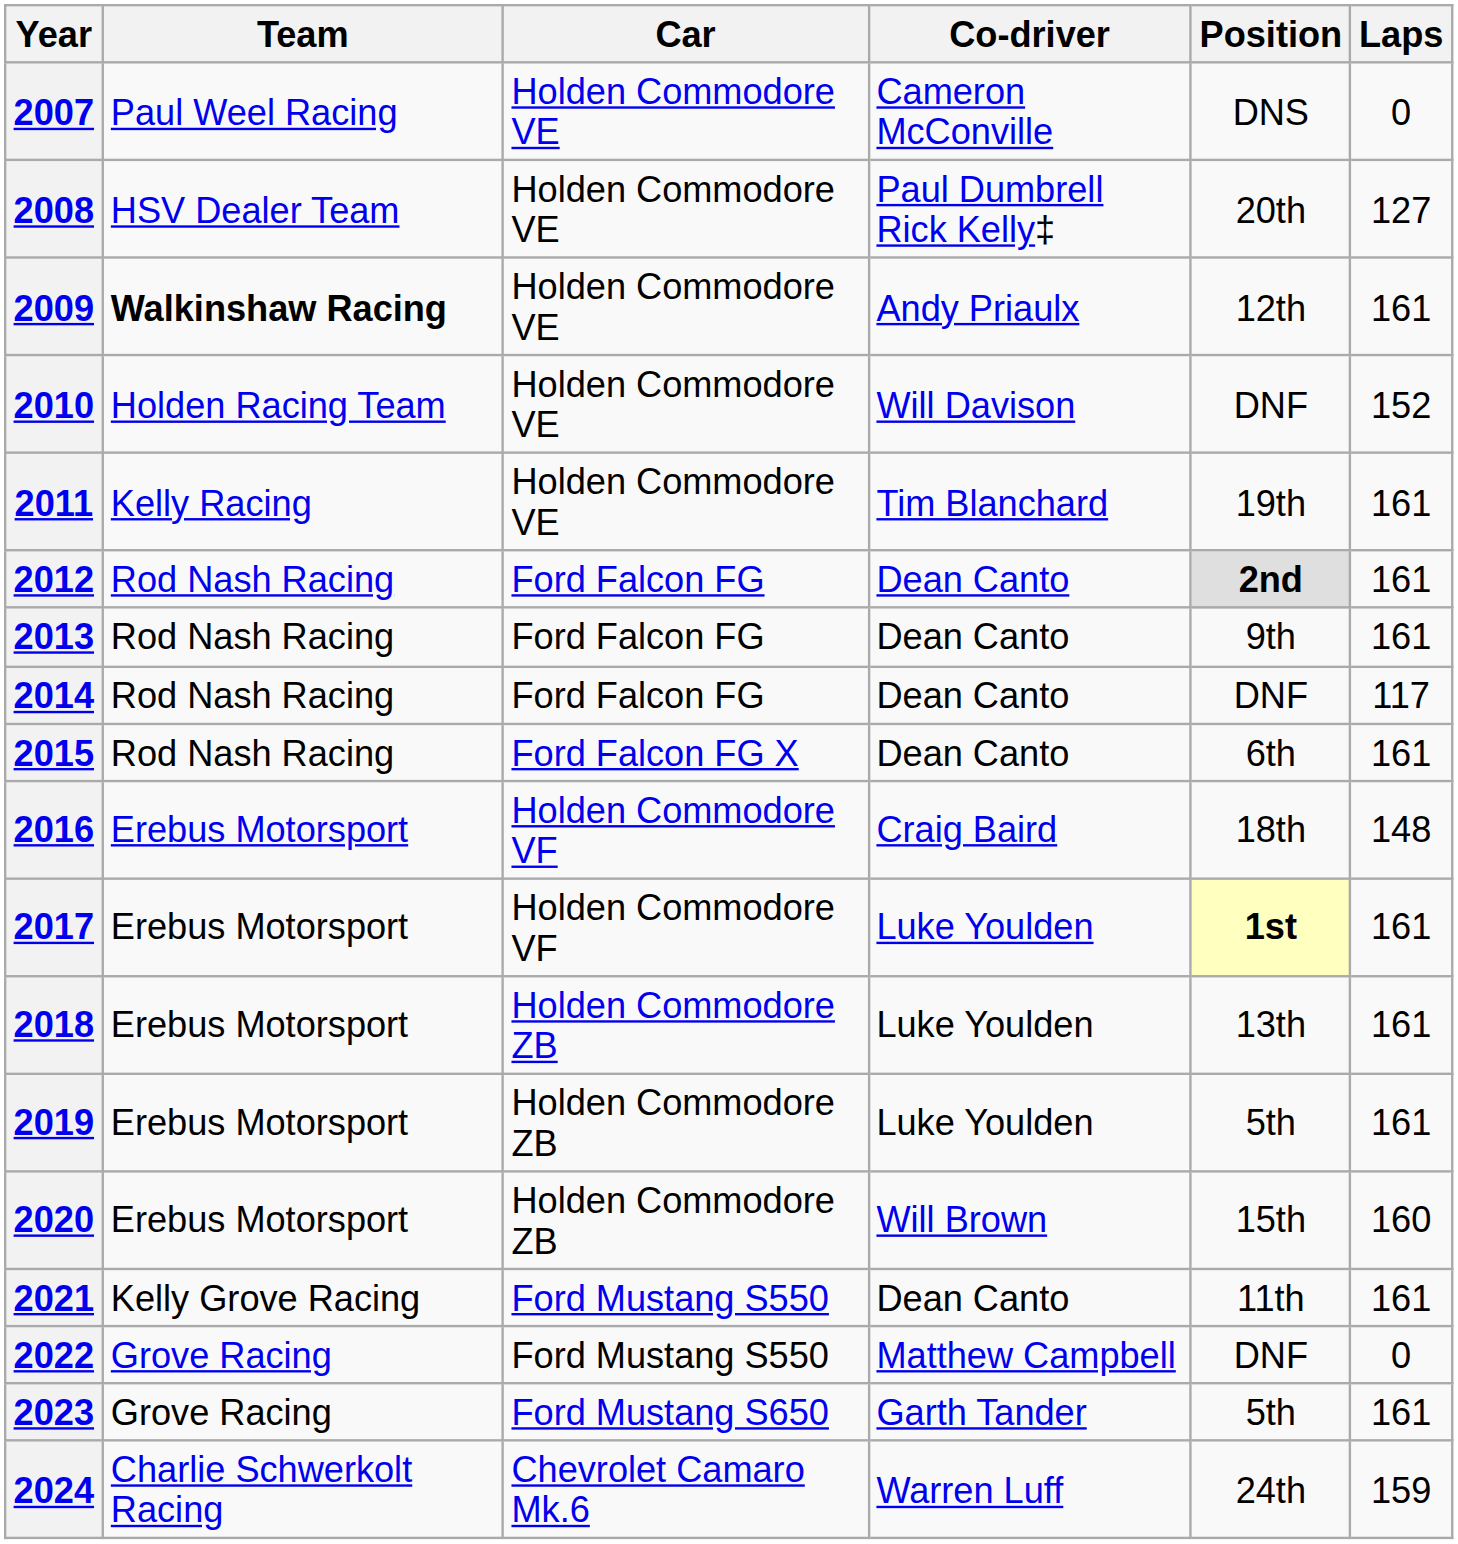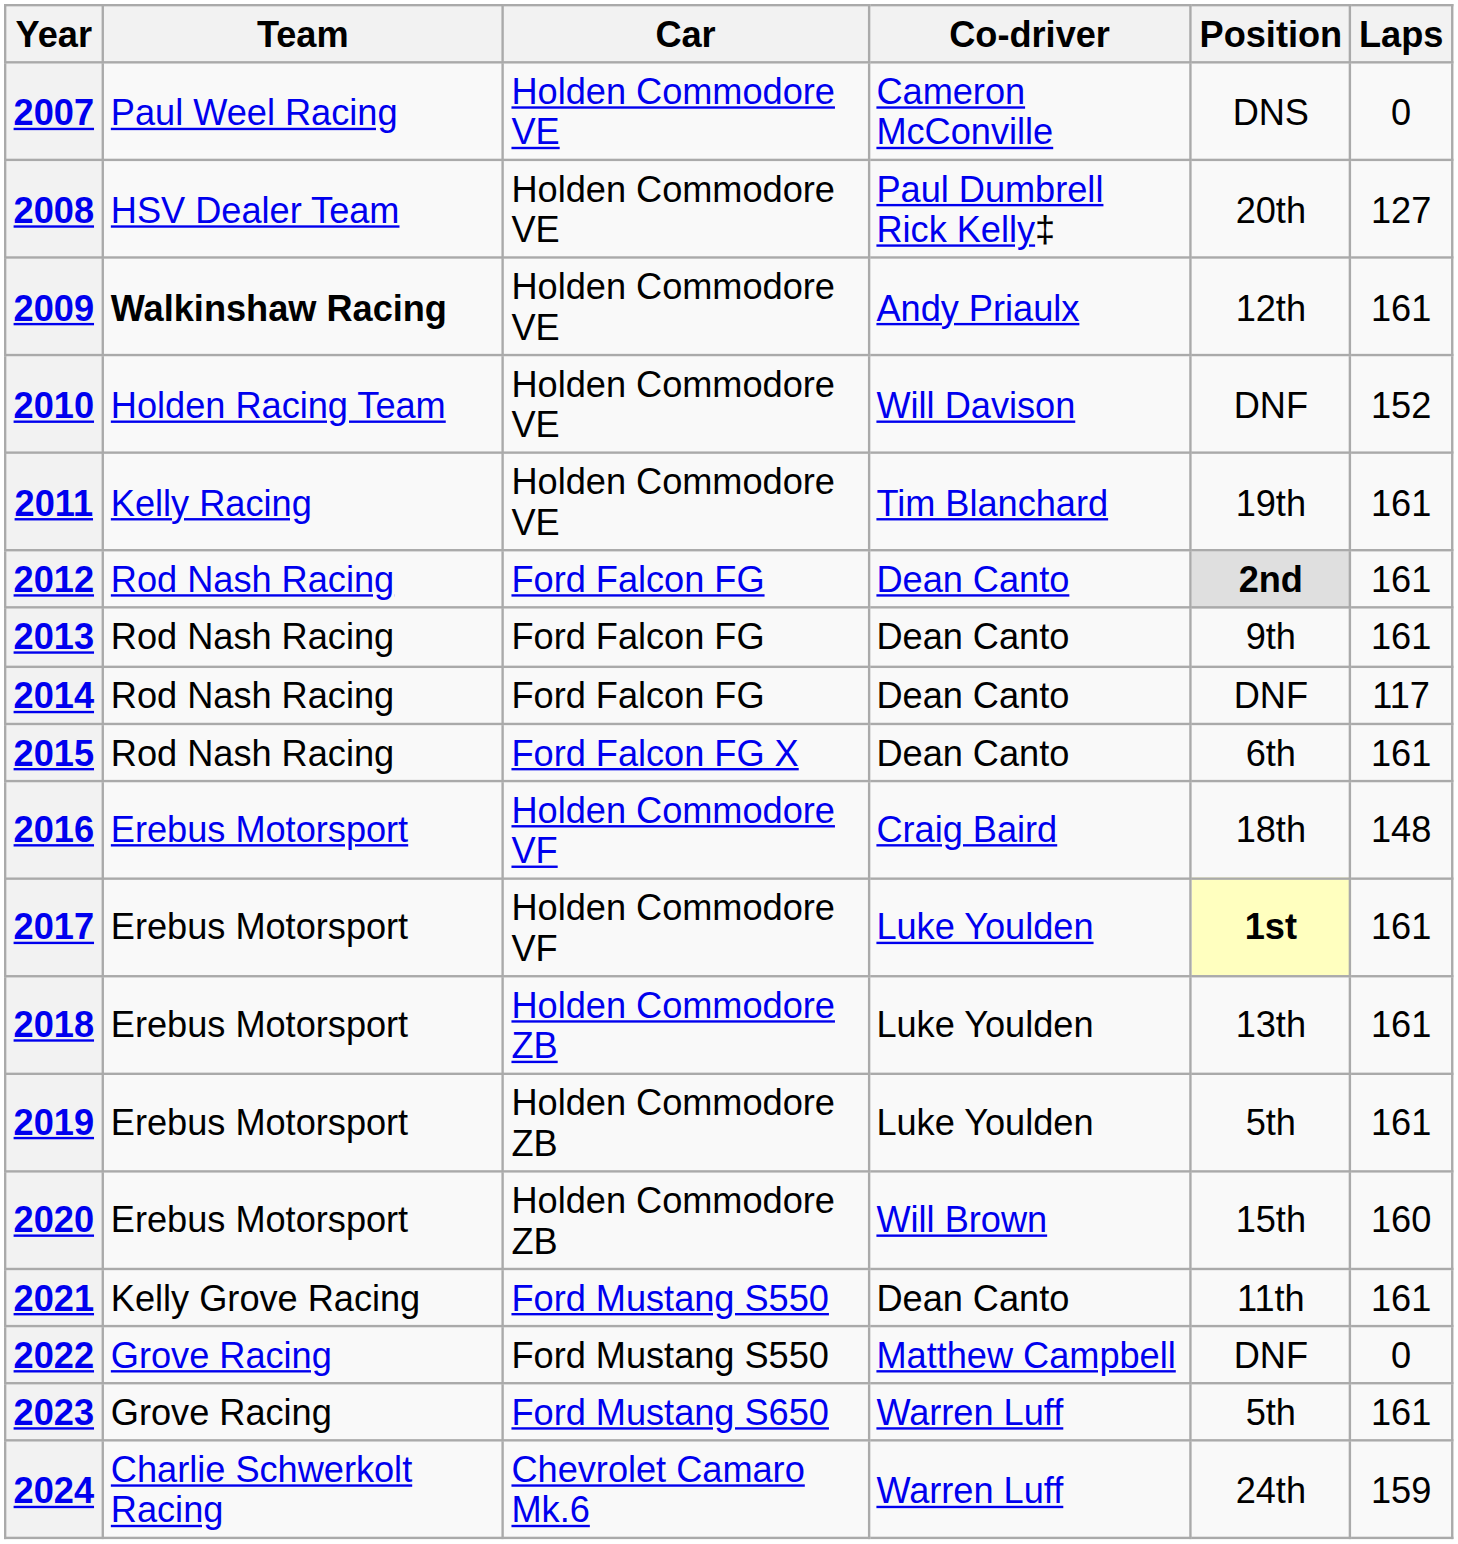2023 | Co-driver: Garth Tander -> Warren Luff
